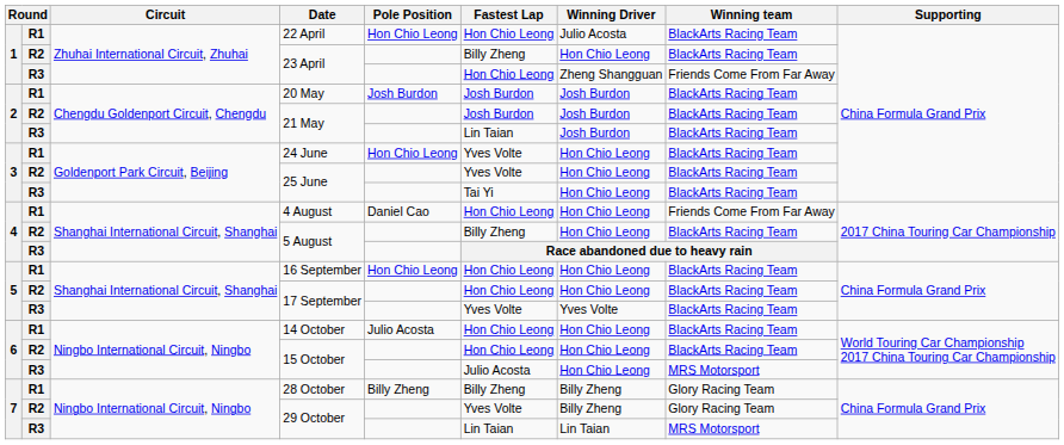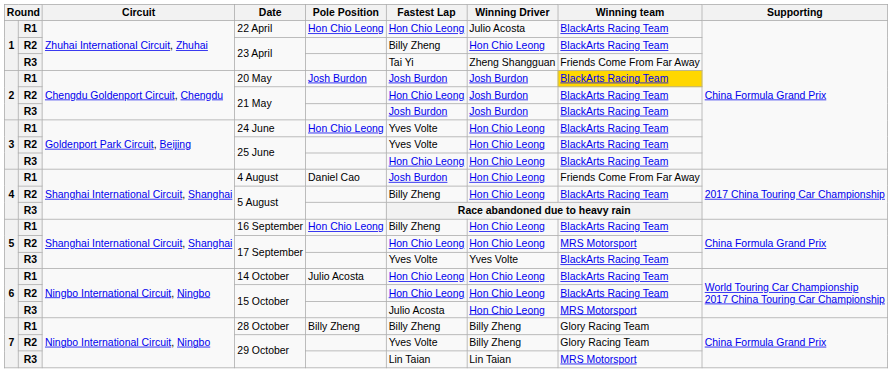R3 / 23 April | Fastest Lap: Hon Chio Leong -> Tai Yi
20 May | Winning team: no background -> gold background
R2 / 21 May | Fastest Lap: Josh Burdon -> Hon Chio Leong
R3 / 21 May | Fastest Lap: Lin Taian -> Josh Burdon
R3 / 25 June | Fastest Lap: Tai Yi -> Hon Chio Leong
4 August | Fastest Lap: Hon Chio Leong -> Josh Burdon
16 September | Fastest Lap: Hon Chio Leong -> Billy Zheng
R2 / 17 September | Winning team: BlackArts Racing Team -> MRS Motorsport
